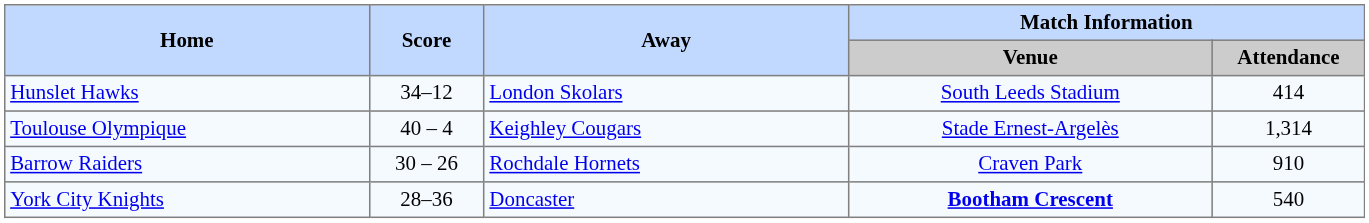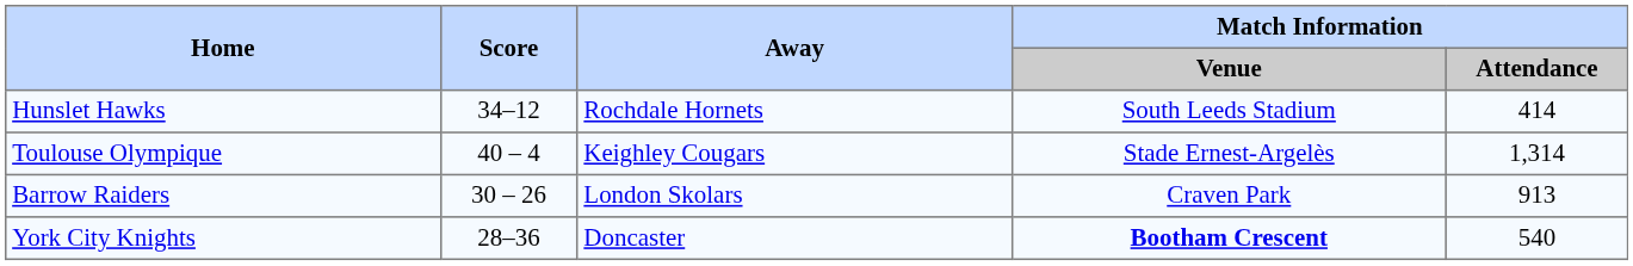Hunslet Hawks | Away: London Skolars -> Rochdale Hornets
Barrow Raiders | Away: Rochdale Hornets -> London Skolars
Barrow Raiders | Match Information / Attendance: 910 -> 913
